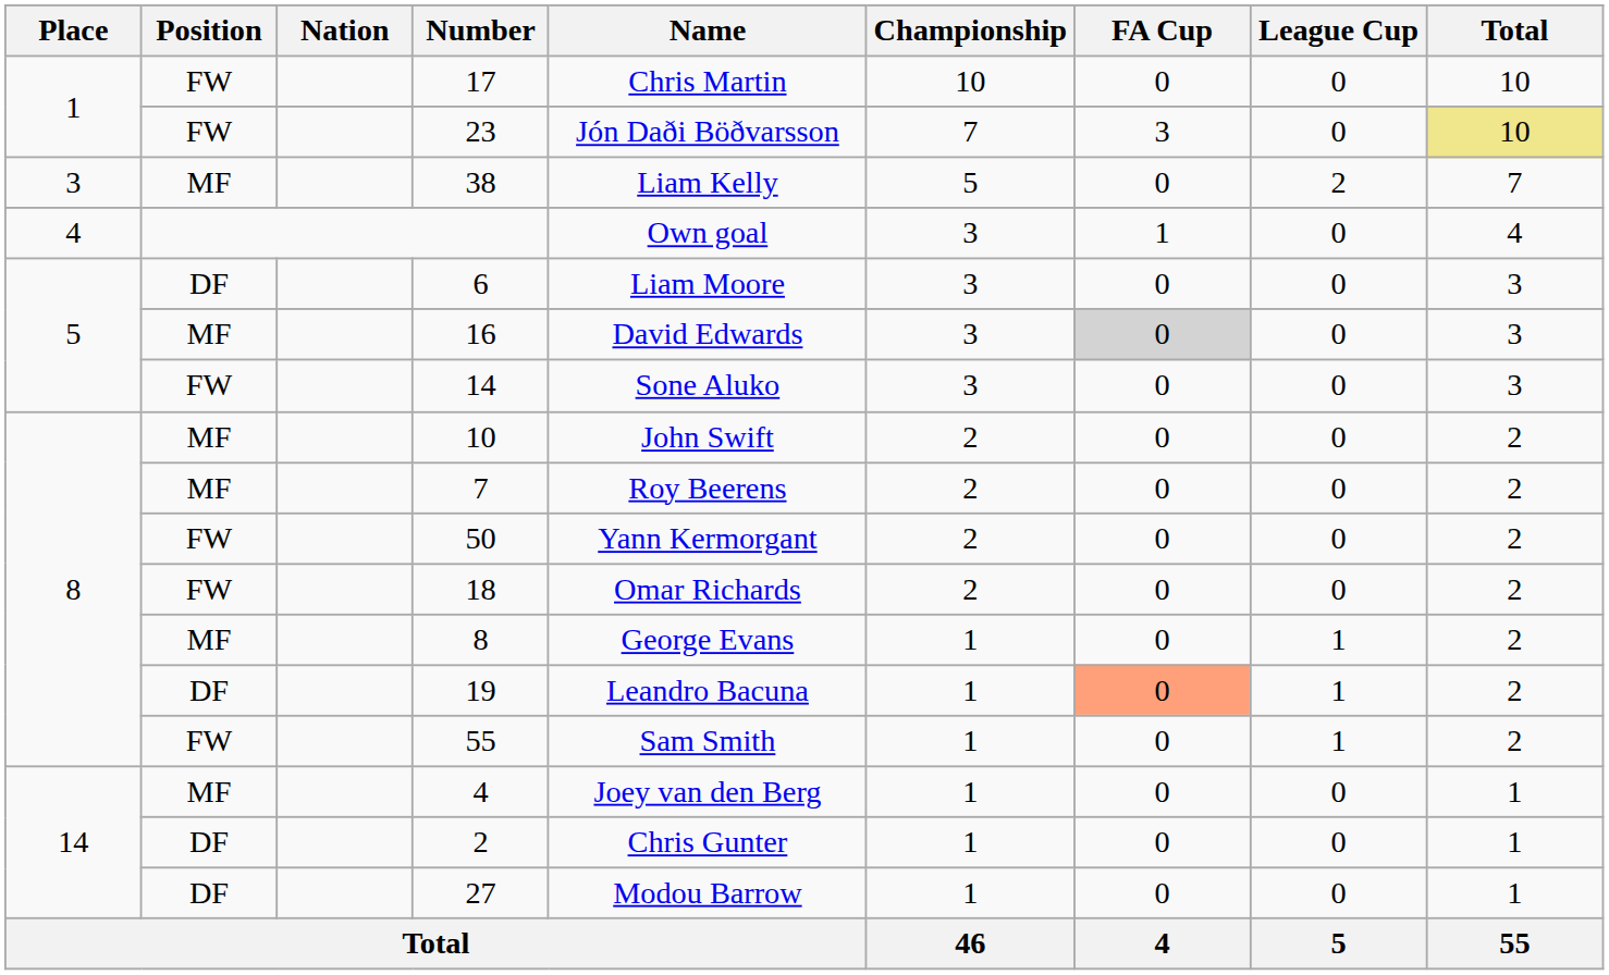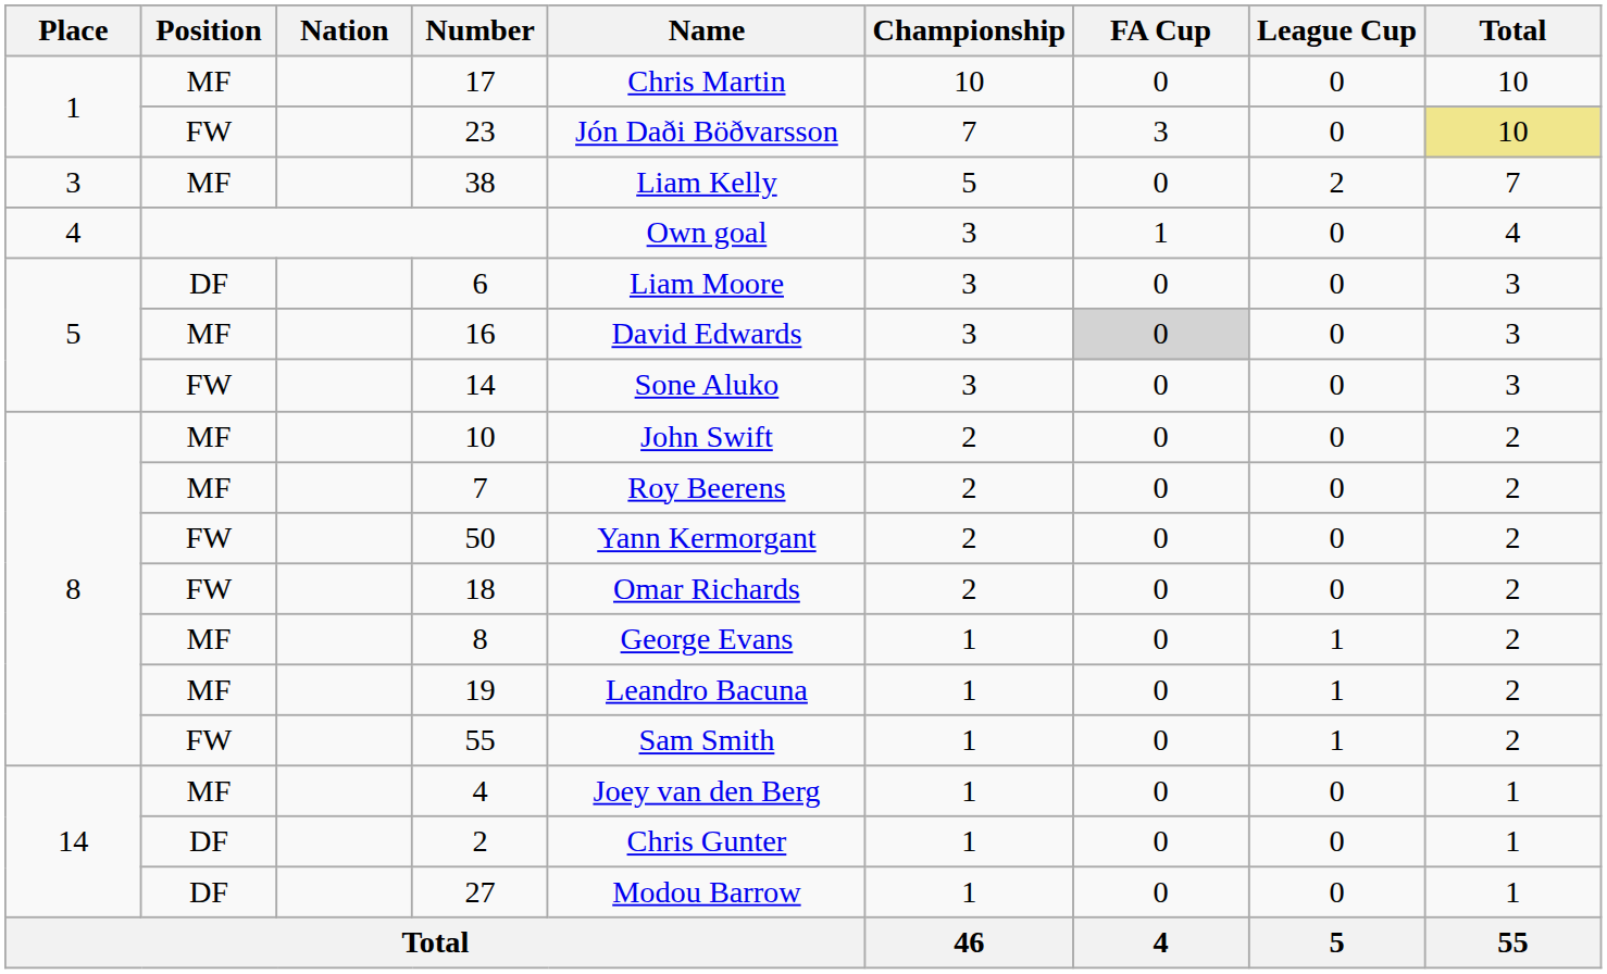17 | Position: FW -> MF
19 | Position: DF -> MF
19 | FA Cup: lightsalmon background -> no background
